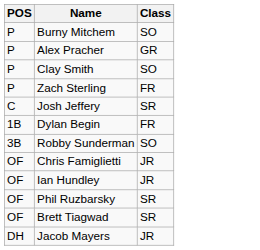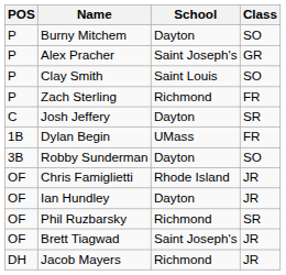+ column: School | Dayton | Saint Joseph's | Saint Louis | Richmond | Dayton | UMass | Dayton | Rhode Island | Dayton | Richmond | Saint Joseph's | Richmond
Brett Tiagwad | Class: SR -> JR
